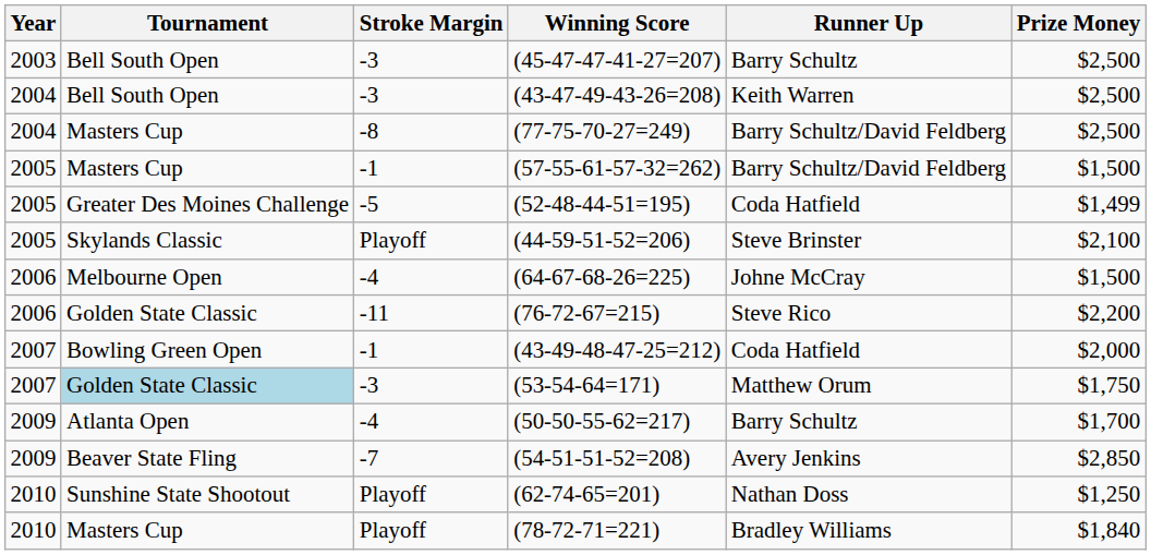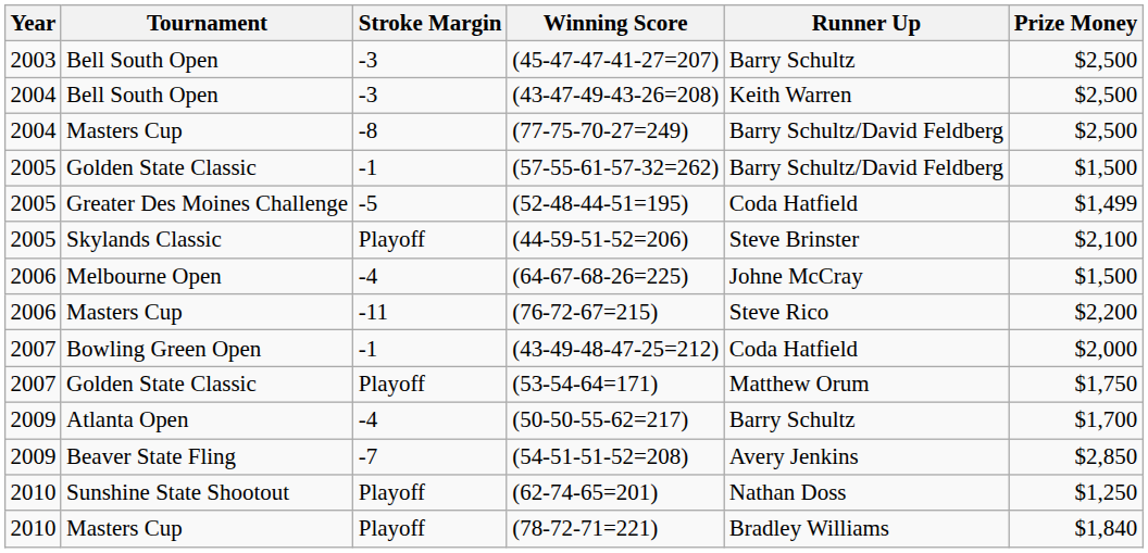(57-55-61-57-32=262) | Tournament: Masters Cup -> Golden State Classic
(76-72-67=215) | Tournament: Golden State Classic -> Masters Cup
(53-54-64=171) | Tournament: lightblue background -> no background
(53-54-64=171) | Stroke Margin: -3 -> Playoff
